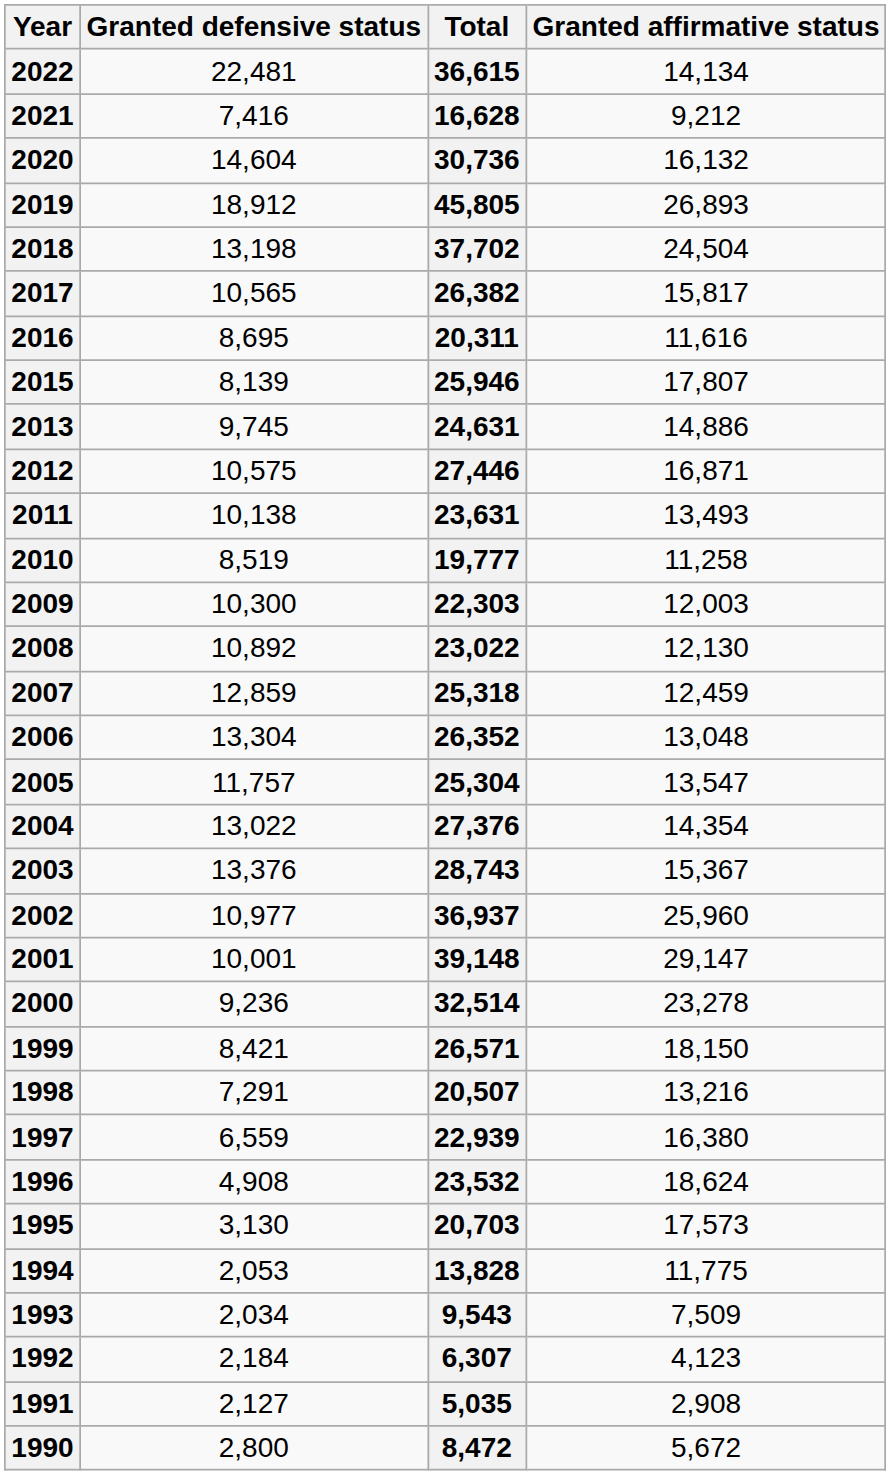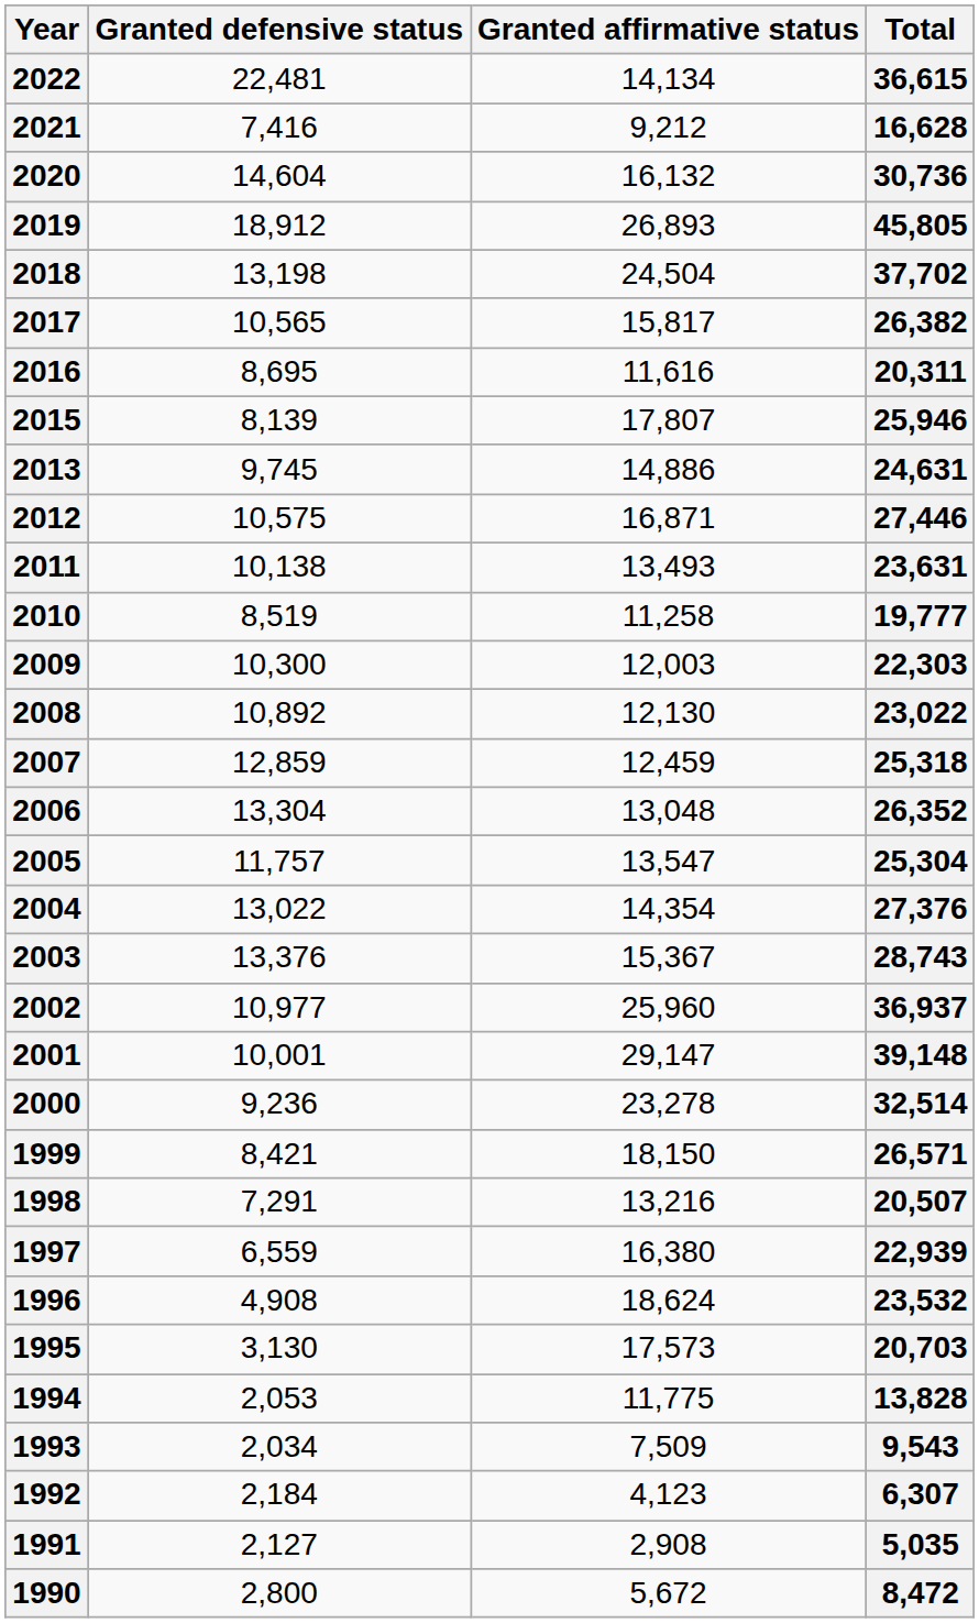columns swapped: Granted affirmative status <-> Total
